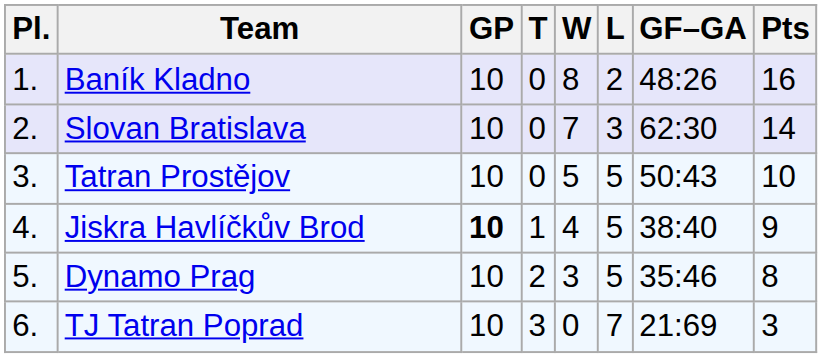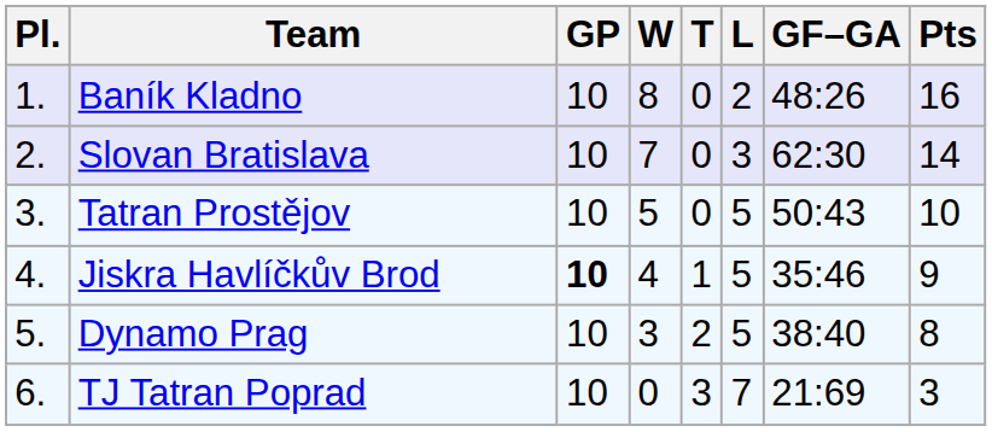columns swapped: W <-> T
Jiskra Havlíčkův Brod | GF–GA: 38:40 -> 35:46
Dynamo Prag | GF–GA: 35:46 -> 38:40
